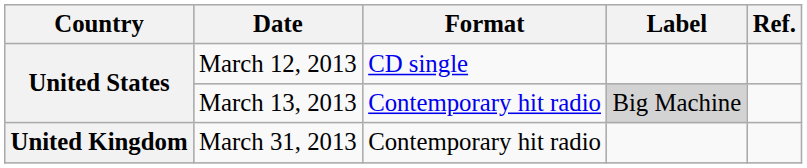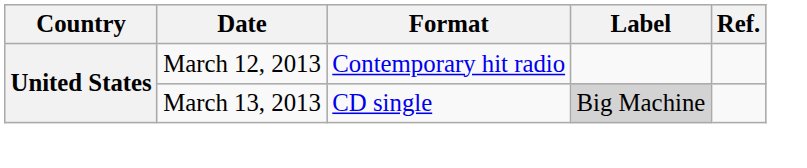March 12, 2013 | Format: CD single -> Contemporary hit radio
March 13, 2013 | Format: Contemporary hit radio -> CD single
- row: United Kingdom | March 31, 2013 | Contemporary hit radio
